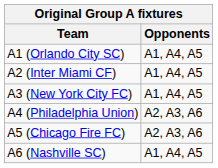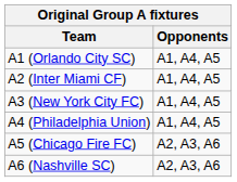A4 (Philadelphia Union) | Opponents: A2, A3, A6 -> A1, A4, A5
A6 (Nashville SC) | Opponents: A1, A4, A5 -> A2, A3, A6
